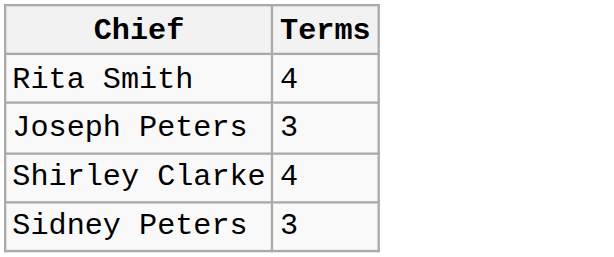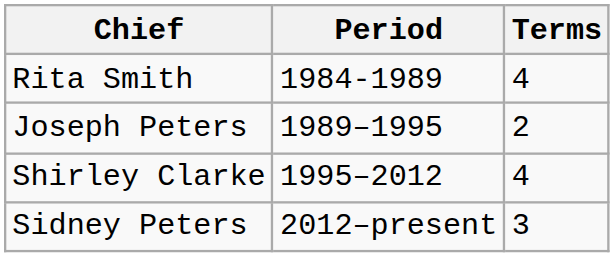+ column: Period | 1984-1989 | 1989–1995 | 1995–2012 | 2012–present
Joseph Peters | Terms: 3 -> 2
